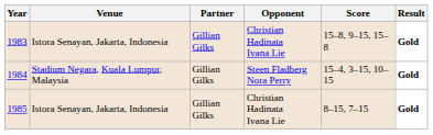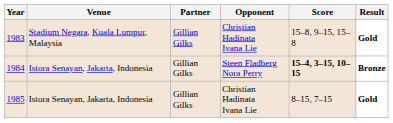1983 | Venue: Istora Senayan, Jakarta, Indonesia -> Stadium Negara, Kuala Lumpur, Malaysia
1984 | Venue: Stadium Negara, Kuala Lumpur, Malaysia -> Istora Senayan, Jakarta, Indonesia
1984 | Score: normal -> bold
1984 | Result: Gold -> Bronze
